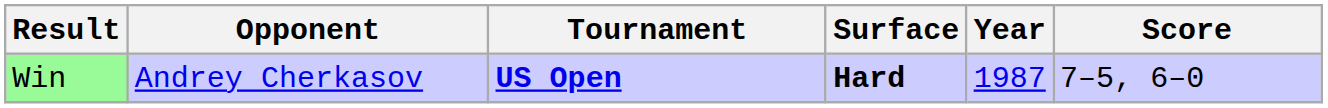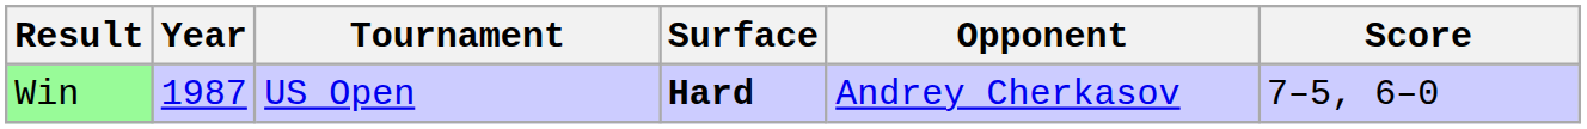columns swapped: Year <-> Opponent
Win | Tournament: bold -> normal
